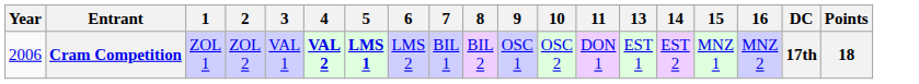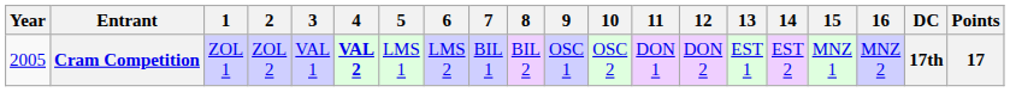+ column: 12 | DON 2
Cram Competition | Year: 2006 -> 2005
Cram Competition | 5: bold -> normal
Cram Competition | Points: 18 -> 17
